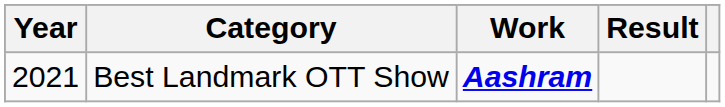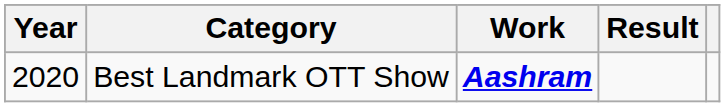Best Landmark OTT Show | Year: 2021 -> 2020
